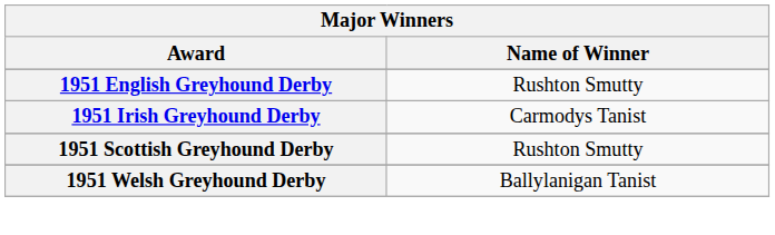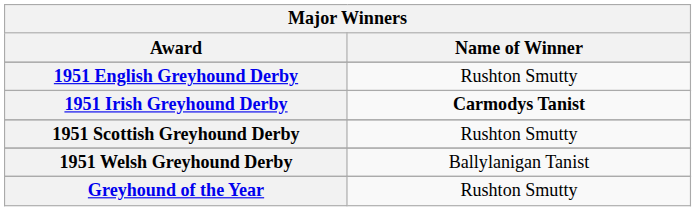1951 Irish Greyhound Derby | Name of Winner: normal -> bold
+ row: Greyhound of the Year | Rushton Smutty
